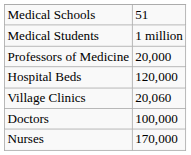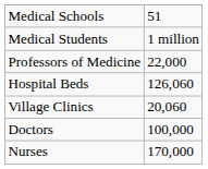Professors of Medicine | column 2: 20,000 -> 22,000
Hospital Beds | column 2: 120,000 -> 126,060
